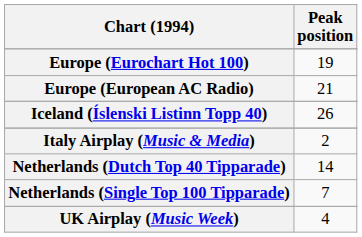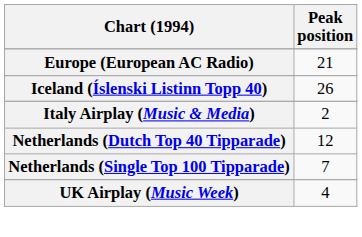- row: Europe (Eurochart Hot 100) | 19
Netherlands (Dutch Top 40 Tipparade) | Peak position: 14 -> 12
